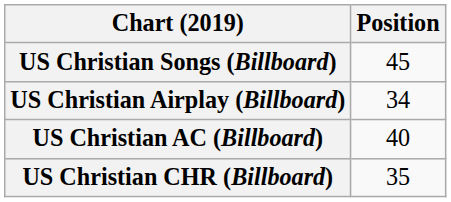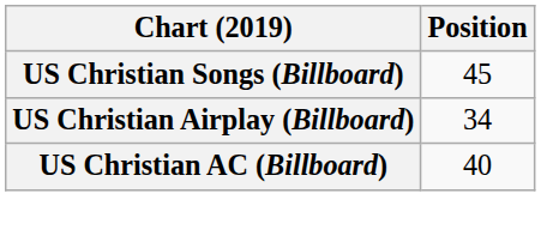- row: US Christian CHR (Billboard) | 35
